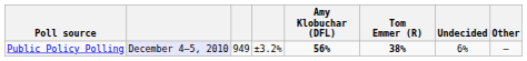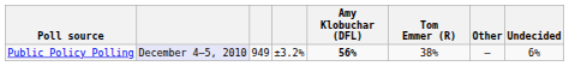columns swapped: Other <-> Undecided
Public Policy Polling | Tom Emmer (R): bold -> normal
